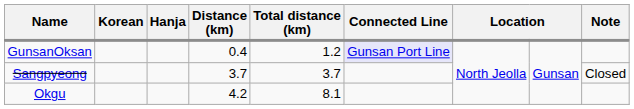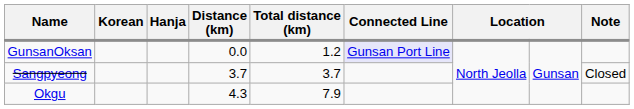GunsanOksan | Distance (km): 0.4 -> 0.0
Okgu | Distance (km): 4.2 -> 4.3
Okgu | Total distance (km): 8.1 -> 7.9
